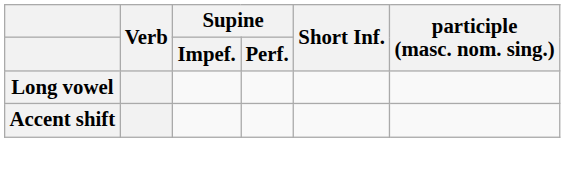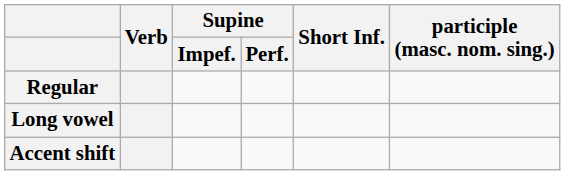+ row: Regular
